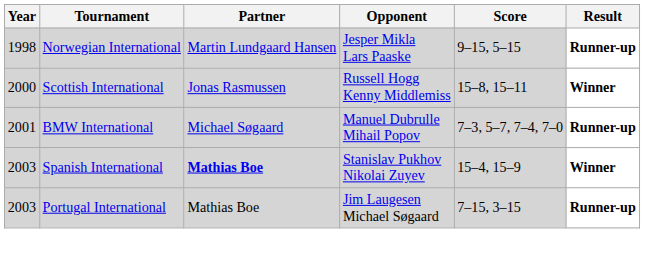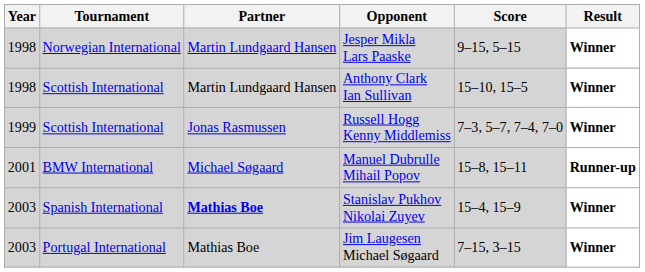Jesper Mikla Lars Paaske | Result: Runner-up -> Winner
+ row: 1998 | Scottish International | Martin Lundgaard Hansen | Anthony Clark Ian Sullivan | 15–10, 15–5 | Winner
Russell Hogg Kenny Middlemiss | Year: 2000 -> 1999
Russell Hogg Kenny Middlemiss | Score: 15–8, 15–11 -> 7–3, 5–7, 7–4, 7–0
Manuel Dubrulle Mihail Popov | Score: 7–3, 5–7, 7–4, 7–0 -> 15–8, 15–11
Jim Laugesen Michael Søgaard | Result: Runner-up -> Winner
